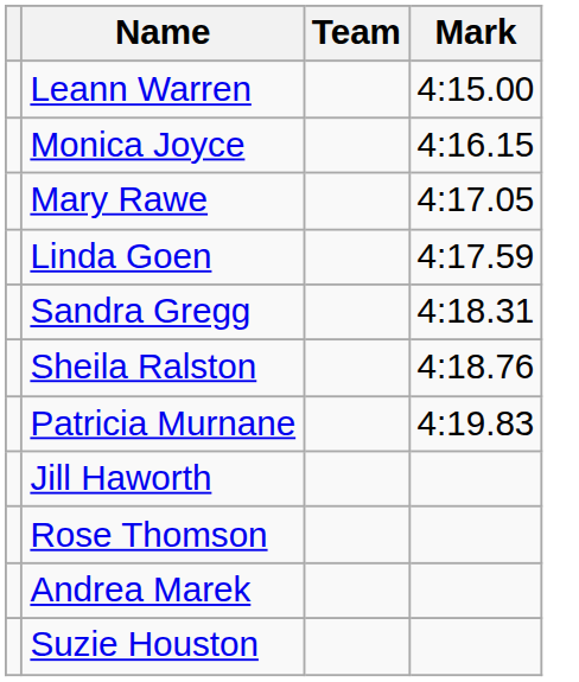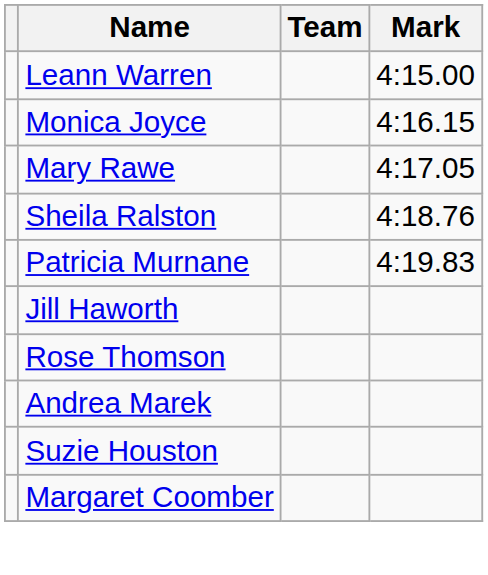- row: Linda Goen | 4:17.59
- row: Sandra Gregg | 4:18.31
+ row: Margaret Coomber
